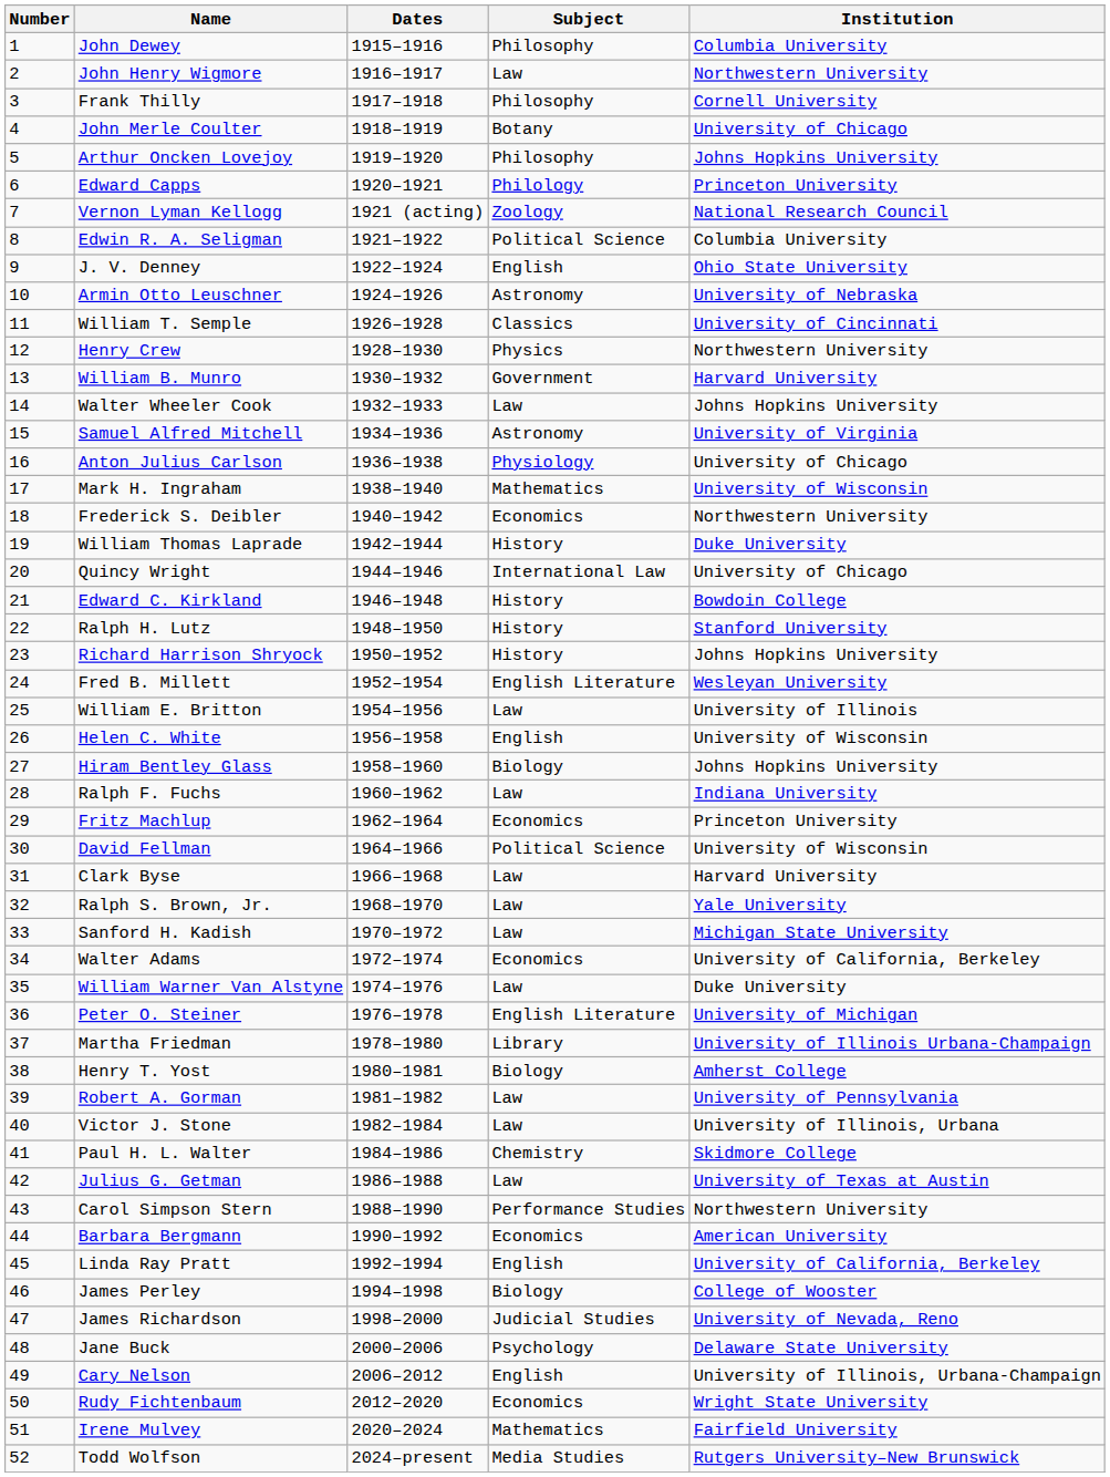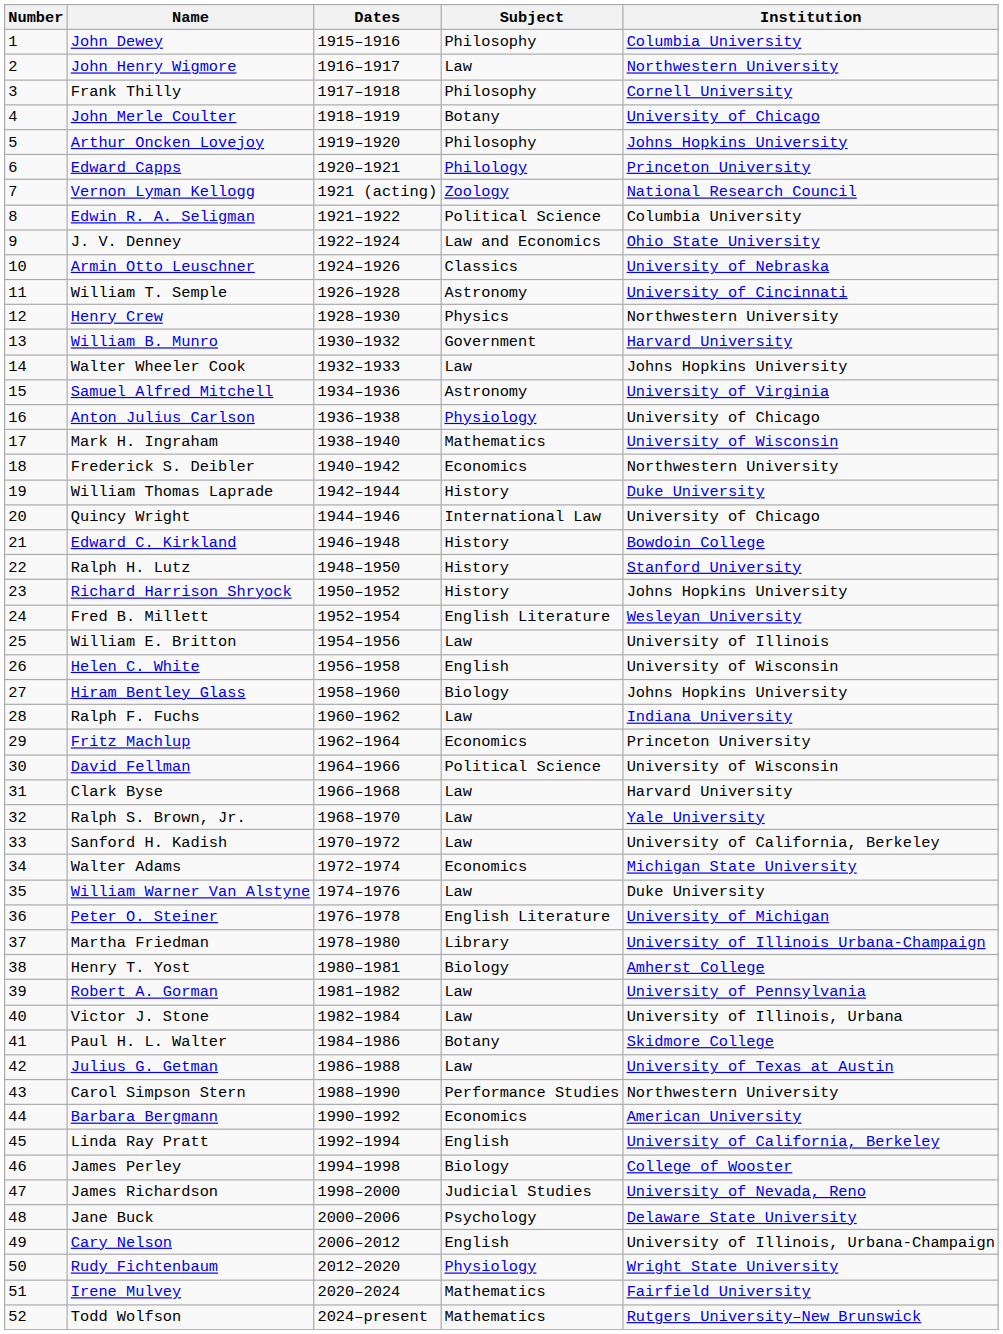J. V. Denney | Subject: English -> Law and Economics
Armin Otto Leuschner | Subject: Astronomy -> Classics
William T. Semple | Subject: Classics -> Astronomy
Sanford H. Kadish | Institution: Michigan State University -> University of California, Berkeley
Walter Adams | Institution: University of California, Berkeley -> Michigan State University
Paul H. L. Walter | Subject: Chemistry -> Botany
Rudy Fichtenbaum | Subject: Economics -> Physiology
Todd Wolfson | Subject: Media Studies -> Mathematics
